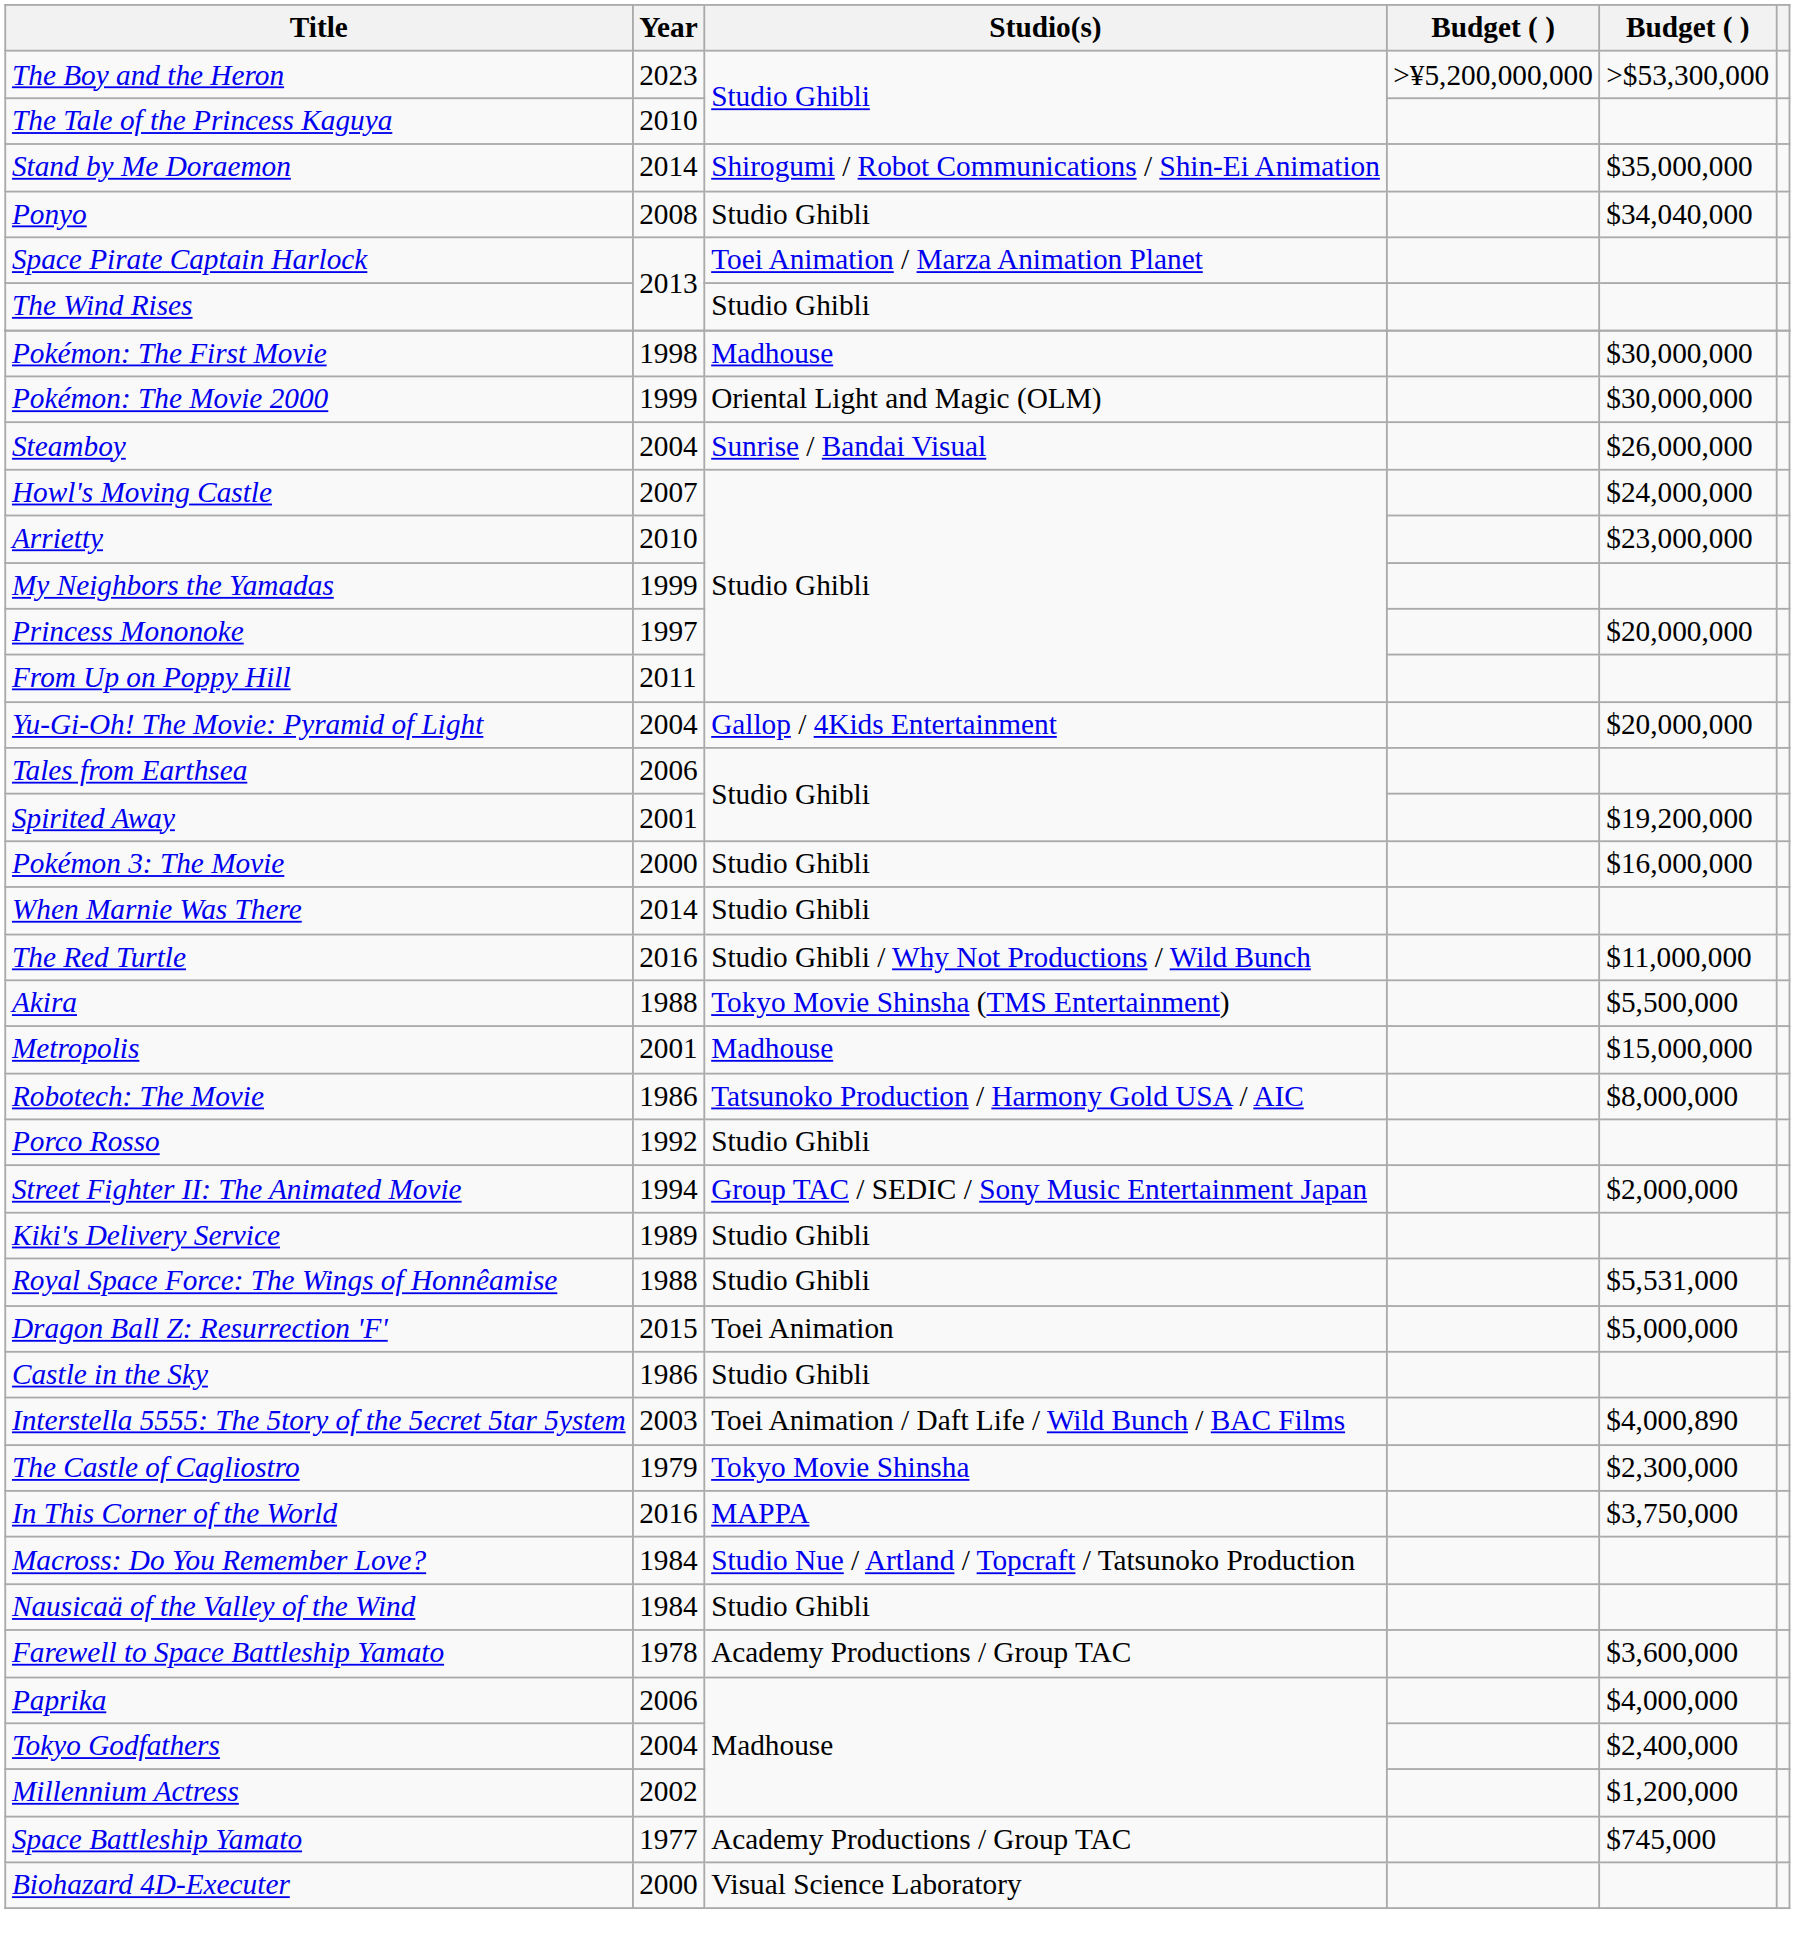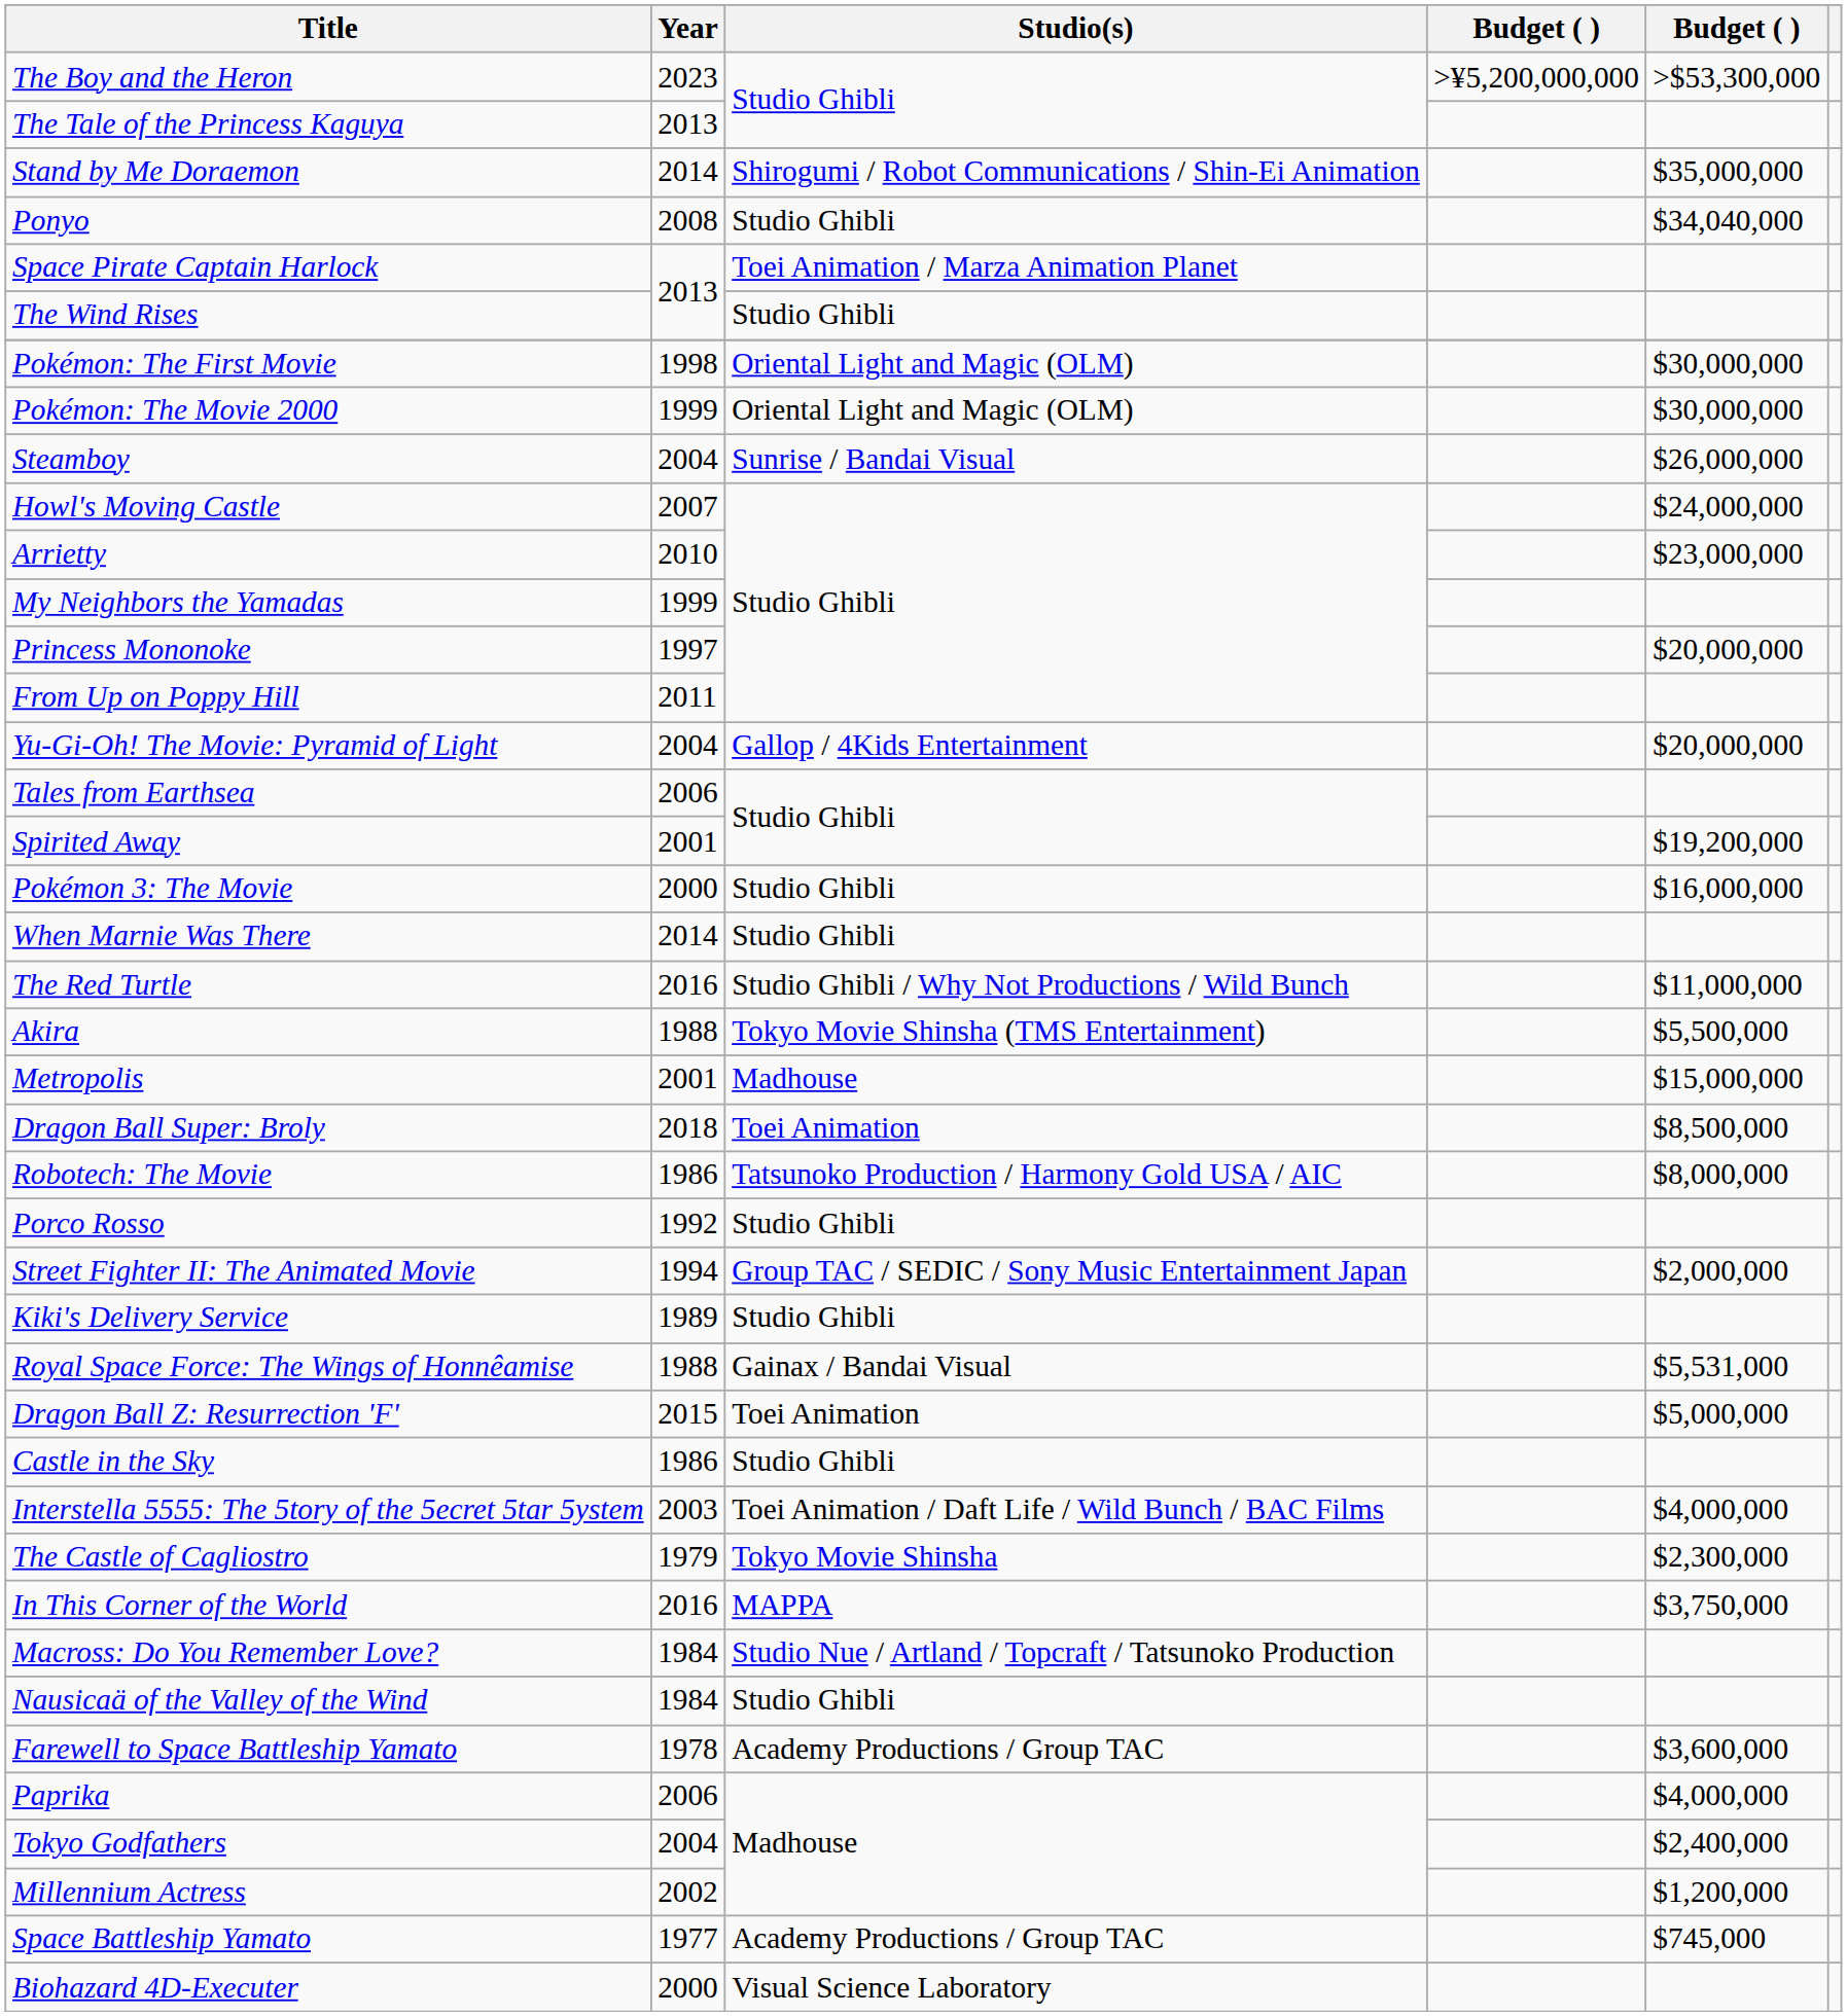The Tale of the Princess Kaguya | Year: 2010 -> 2013
Pokémon: The First Movie | Studio(s): Madhouse -> Oriental Light and Magic (OLM)
+ row: Dragon Ball Super: Broly | 2018 | Toei Animation | $8,500,000
Royal Space Force: The Wings of Honnêamise | Studio(s): Studio Ghibli -> Gainax / Bandai Visual
Interstella 5555: The 5tory of the 5ecret 5tar 5ystem | column 5: $4,000,890 -> $4,000,000
